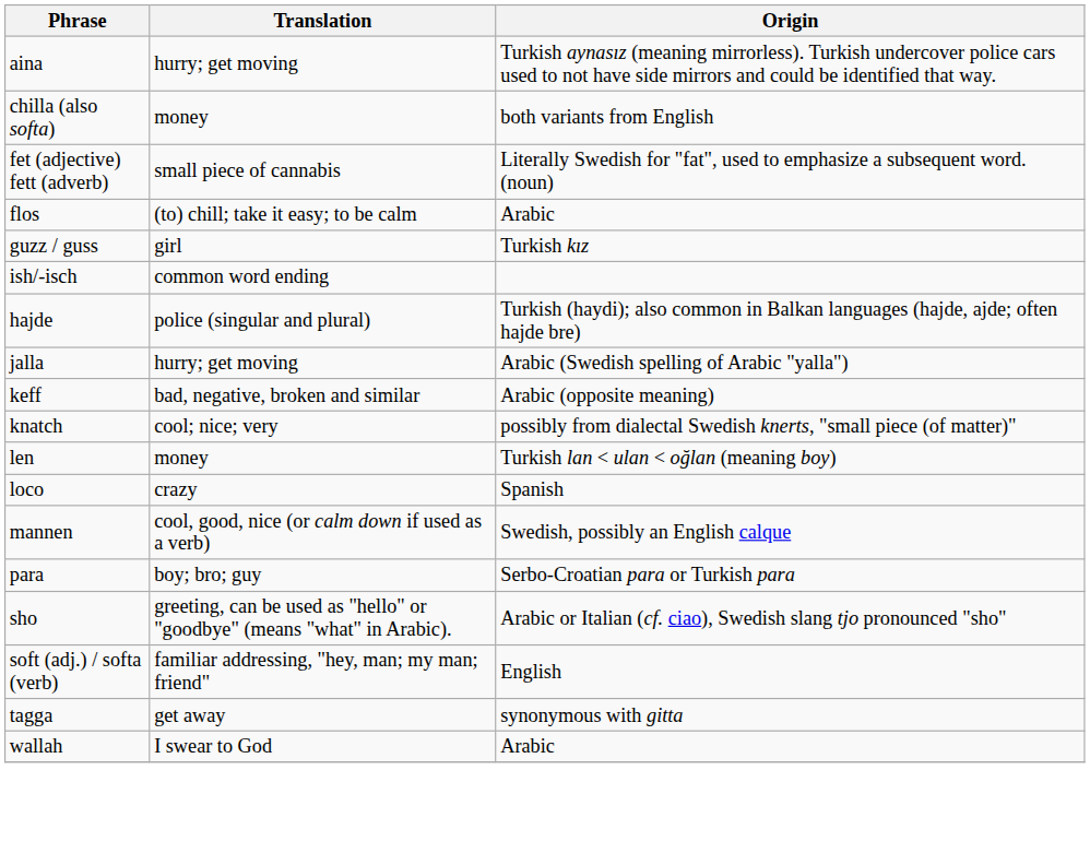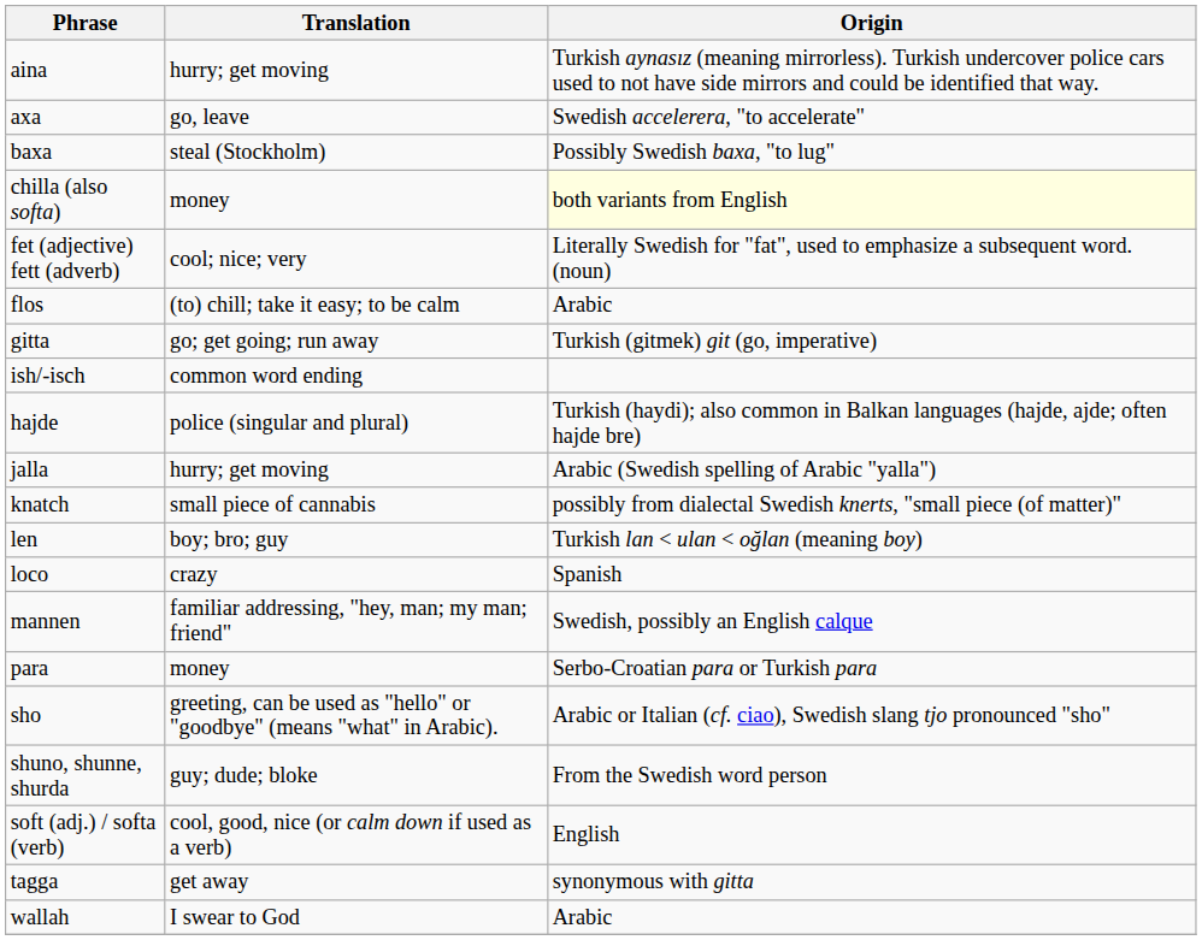+ row: axa | go, leave | Swedish accelerera, "to accelerate"
+ row: baxa | steal (Stockholm) | Possibly Swedish baxa, "to lug"
chilla (also softa) | Origin: no background -> lightyellow background
fet (adjective) fett (adverb) | Translation: small piece of cannabis -> cool; nice; very
+ row: gitta | go; get going; run away | Turkish (gitmek) git (go, imperative)
- row: guzz / guss | girl | Turkish kız
- row: keff | bad, negative, broken and similar | Arabic (opposite meaning)
knatch | Translation: cool; nice; very -> small piece of cannabis
len | Translation: money -> boy; bro; guy
mannen | Translation: cool, good, nice (or calm down if used as a verb) -> familiar addressing, "hey, man; my man; friend"
para | Translation: boy; bro; guy -> money
+ row: shuno, shunne, shurda | guy; dude; bloke | From the Swedish word person
soft (adj.) / softa (verb) | Translation: familiar addressing, "hey, man; my man; friend" -> cool, good, nice (or calm down if used as a verb)
